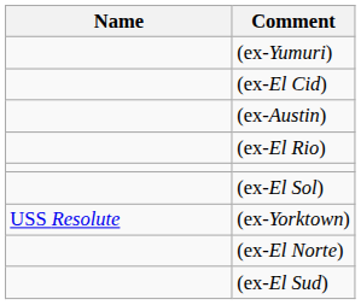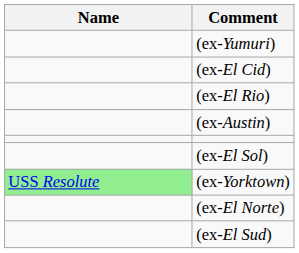rows swapped: (ex-El Rio) <-> (ex-Austin)
(ex-Yorktown) | Name: no background -> lightgreen background
